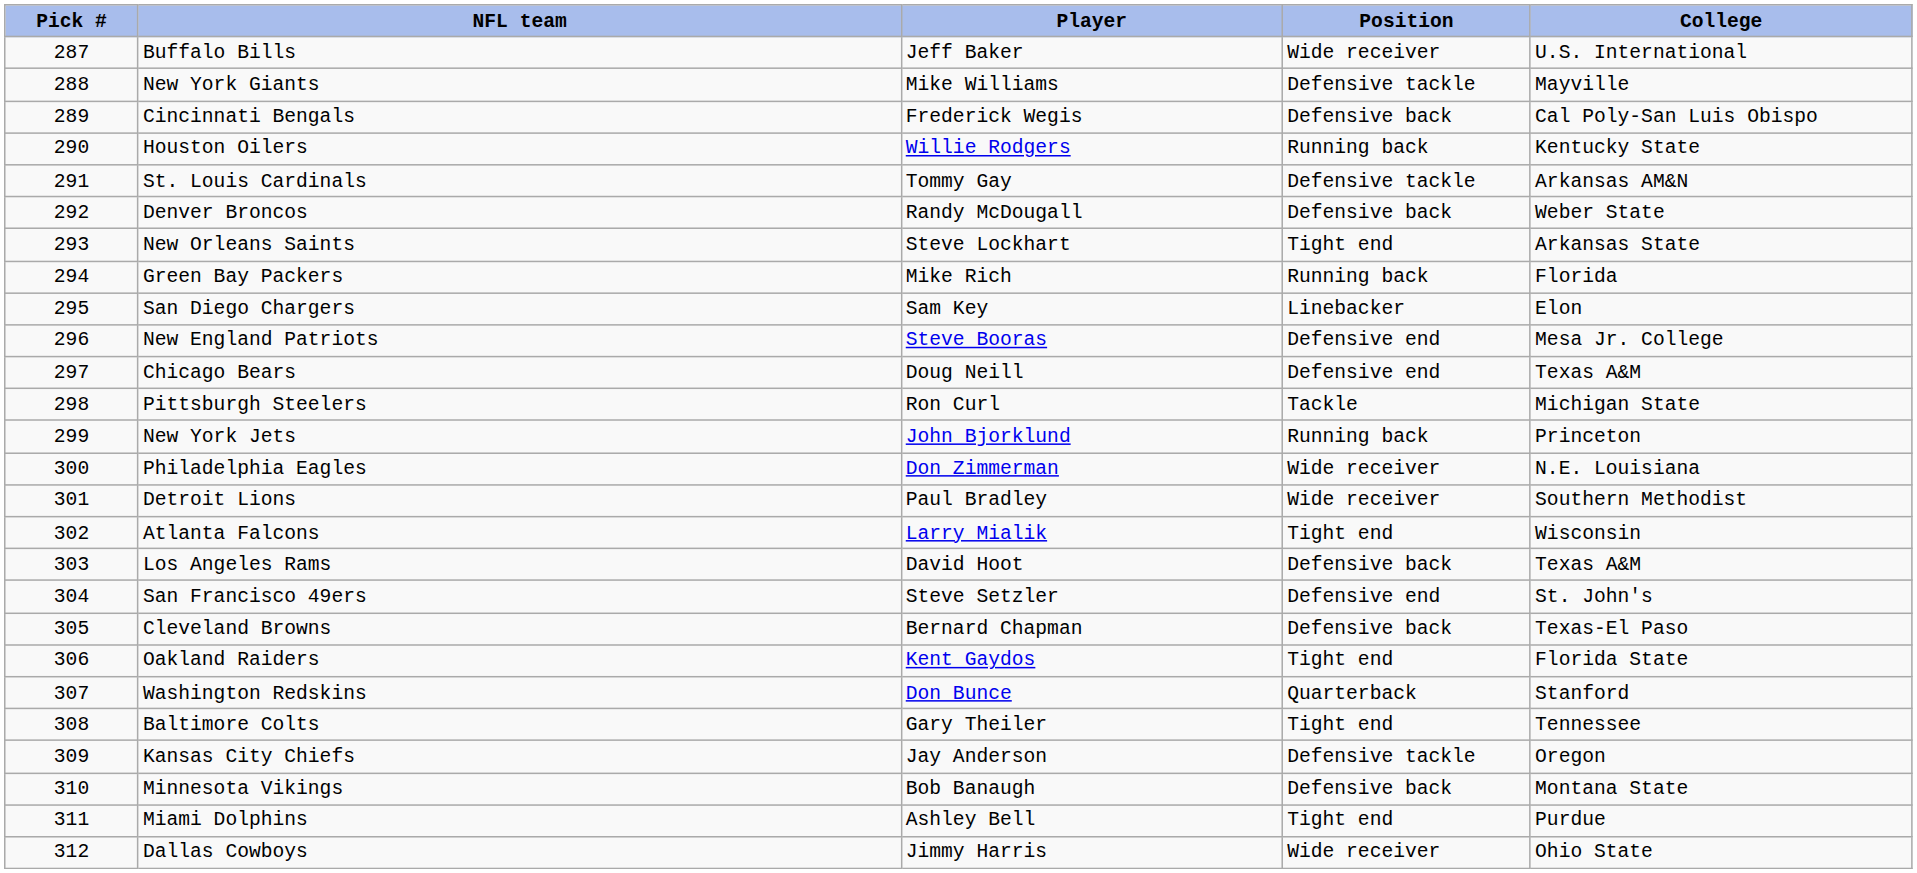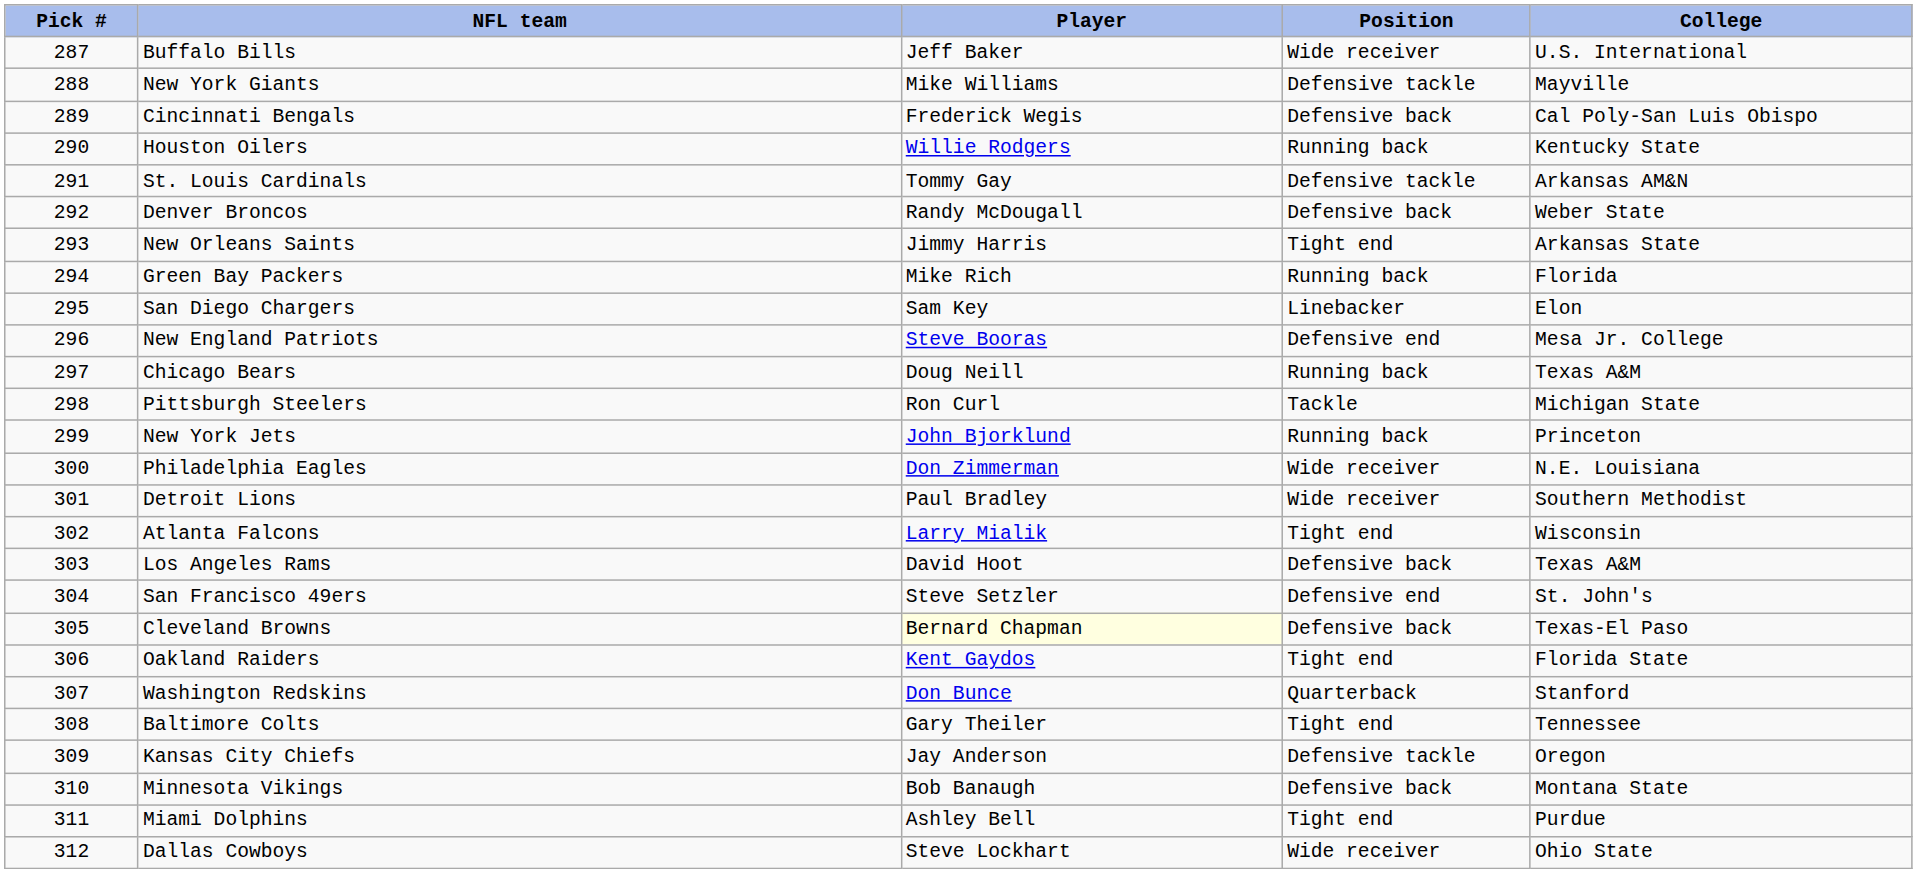New Orleans Saints | Player: Steve Lockhart -> Jimmy Harris
Chicago Bears | Position: Defensive end -> Running back
Cleveland Browns | Player: no background -> lightyellow background
Dallas Cowboys | Player: Jimmy Harris -> Steve Lockhart
